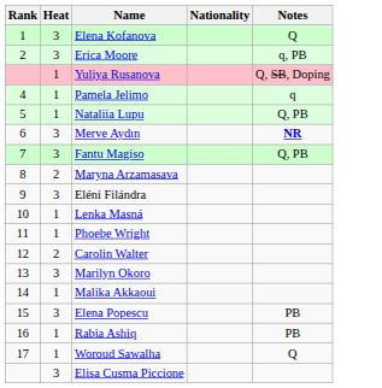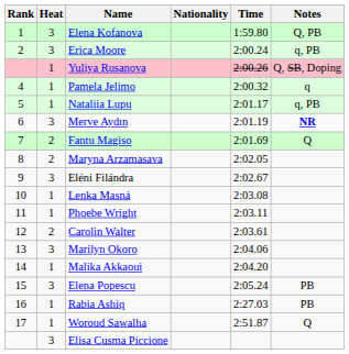+ column: Time | 1:59.80 | 2:00.24 | 2:00.26 | 2:00.32 | 2:01.17 | 2:01.19 | 2:01.69 | 2:02.05 | 2:02.67 | 2:03.08 | 2:03.11 | 2:03.61 | 2:04.06 | 2:04.20 | 2:05.24 | 2:27.03 | 2:51.87
Elena Kofanova | Notes: Q -> Q, PB
Nataliia Lupu | Notes: Q, PB -> q, PB
Fantu Magiso | Heat: 3 -> 2
Fantu Magiso | Notes: Q, PB -> Q
